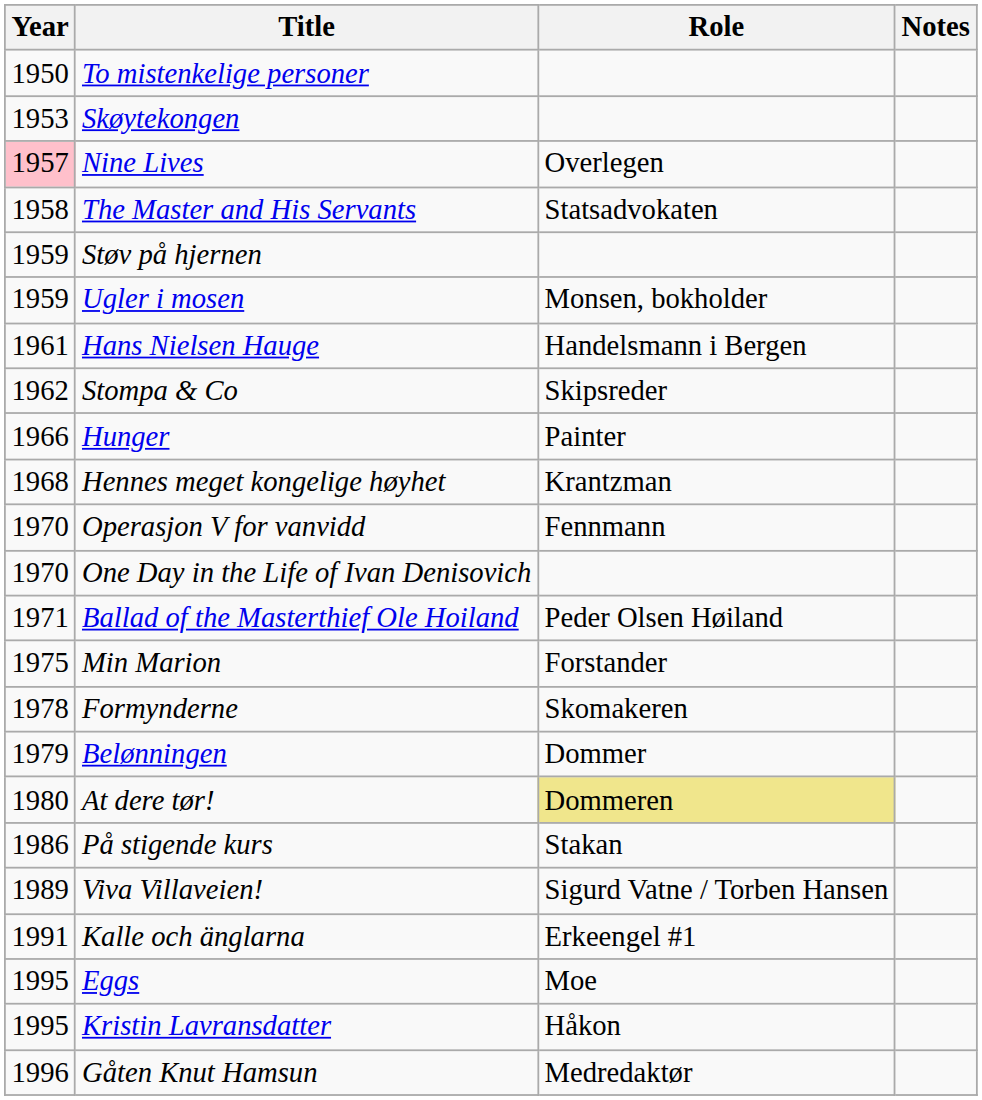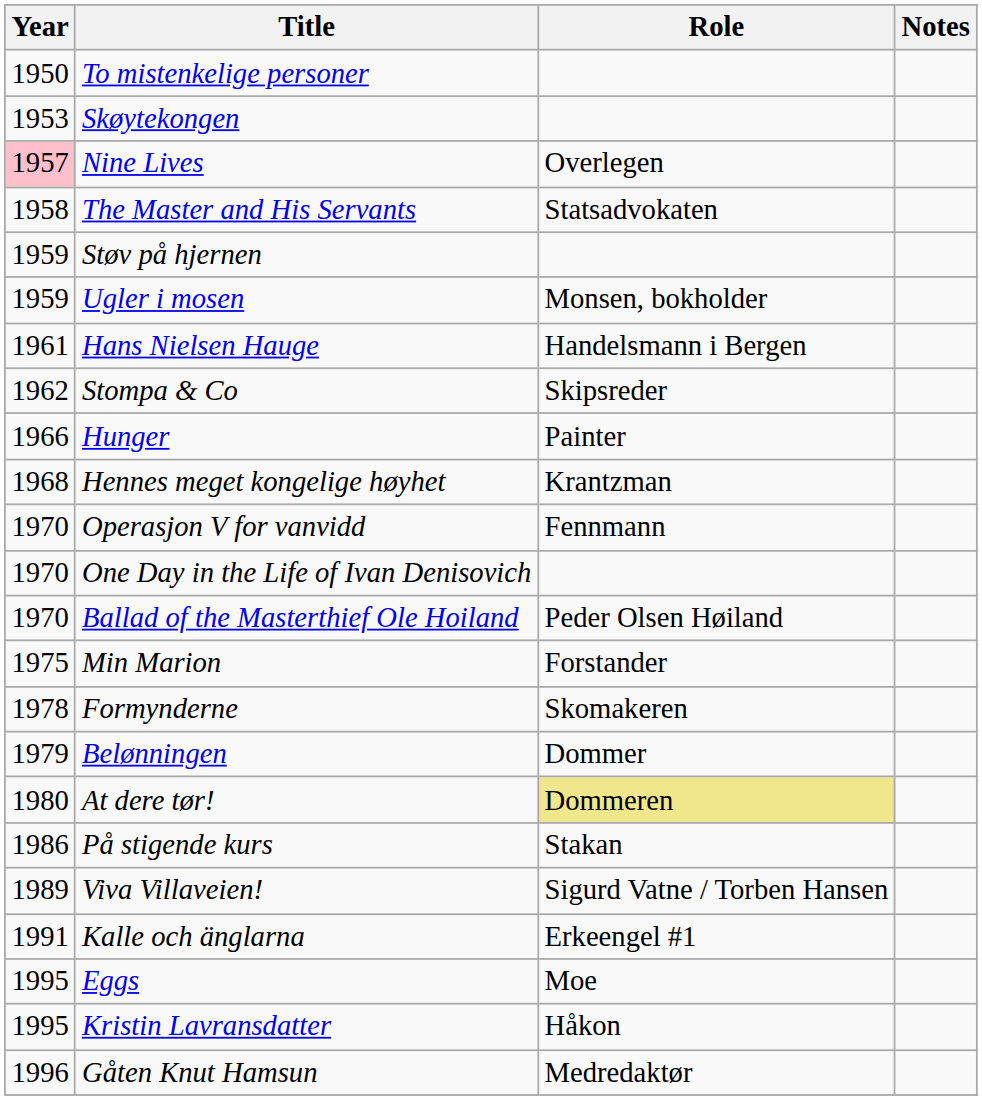Ballad of the Masterthief Ole Hoiland | Year: 1971 -> 1970
